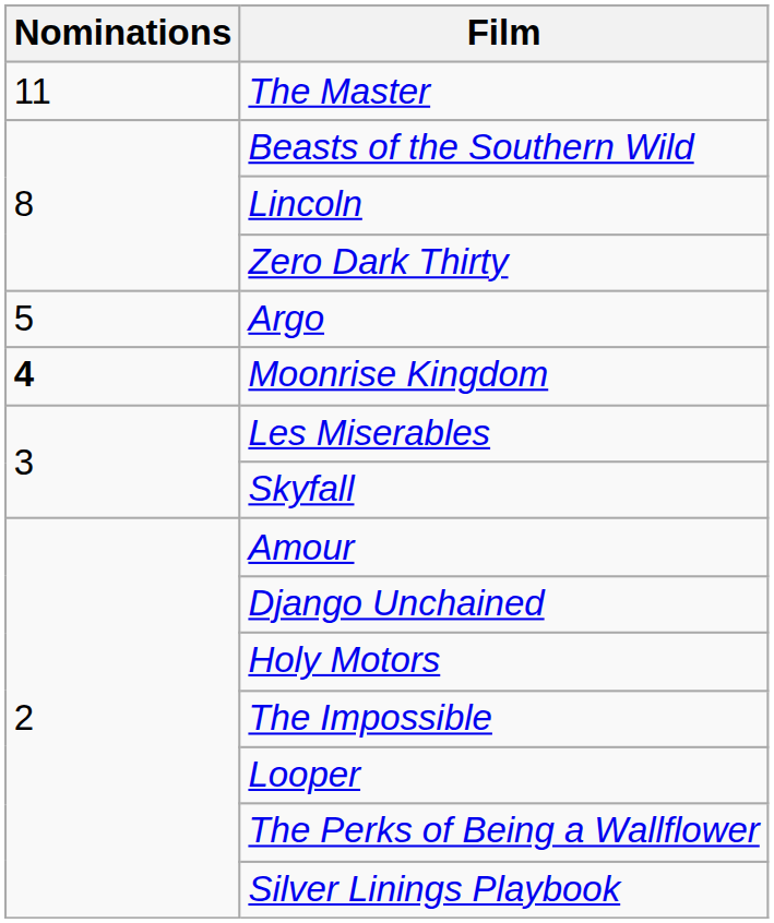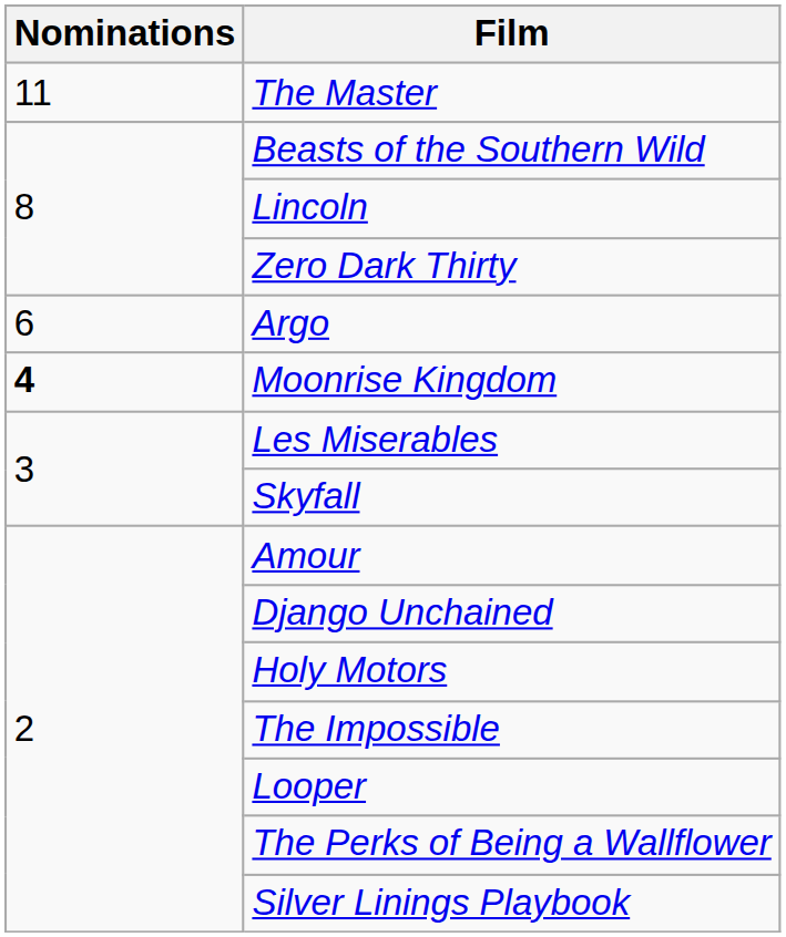Argo | Nominations: 5 -> 6
